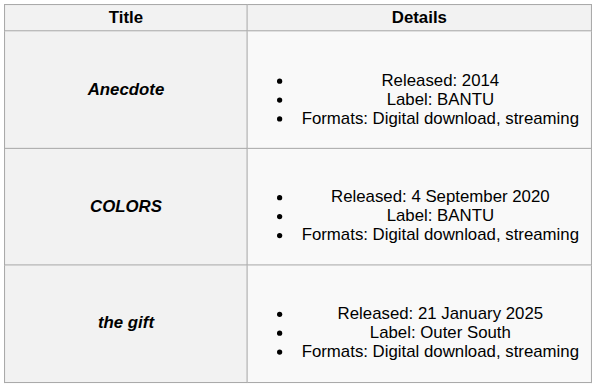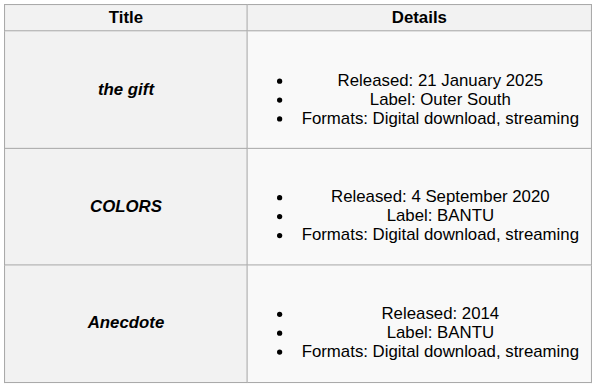rows swapped: Anecdote <-> the gift
